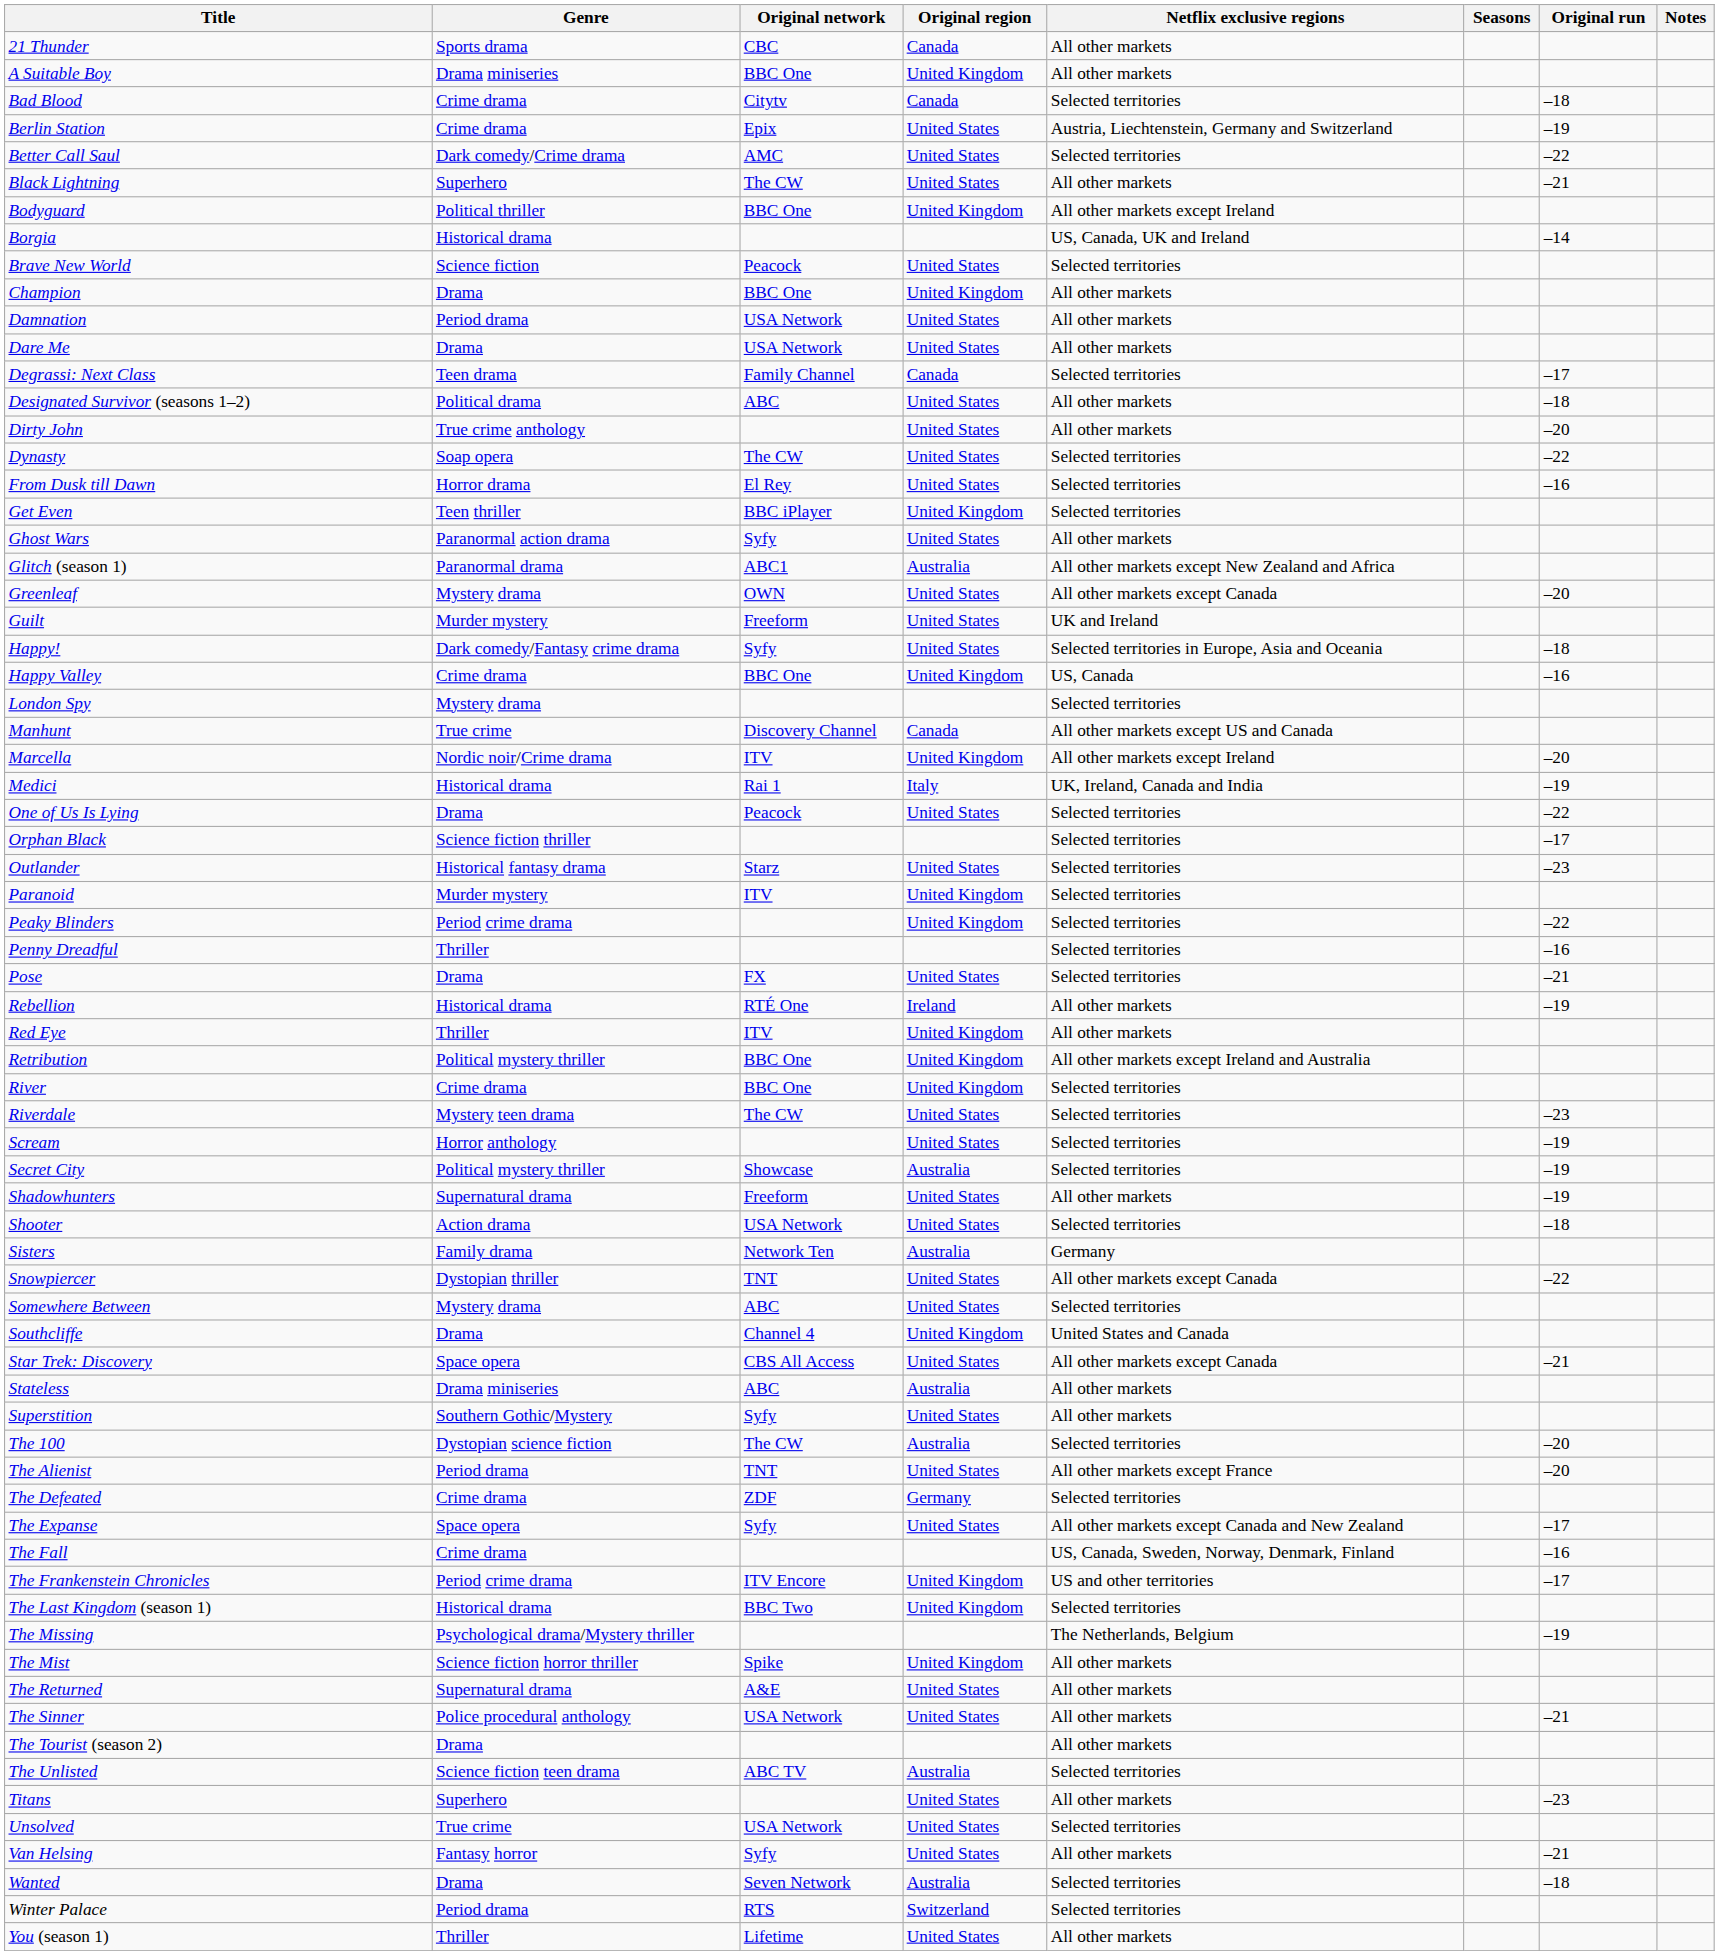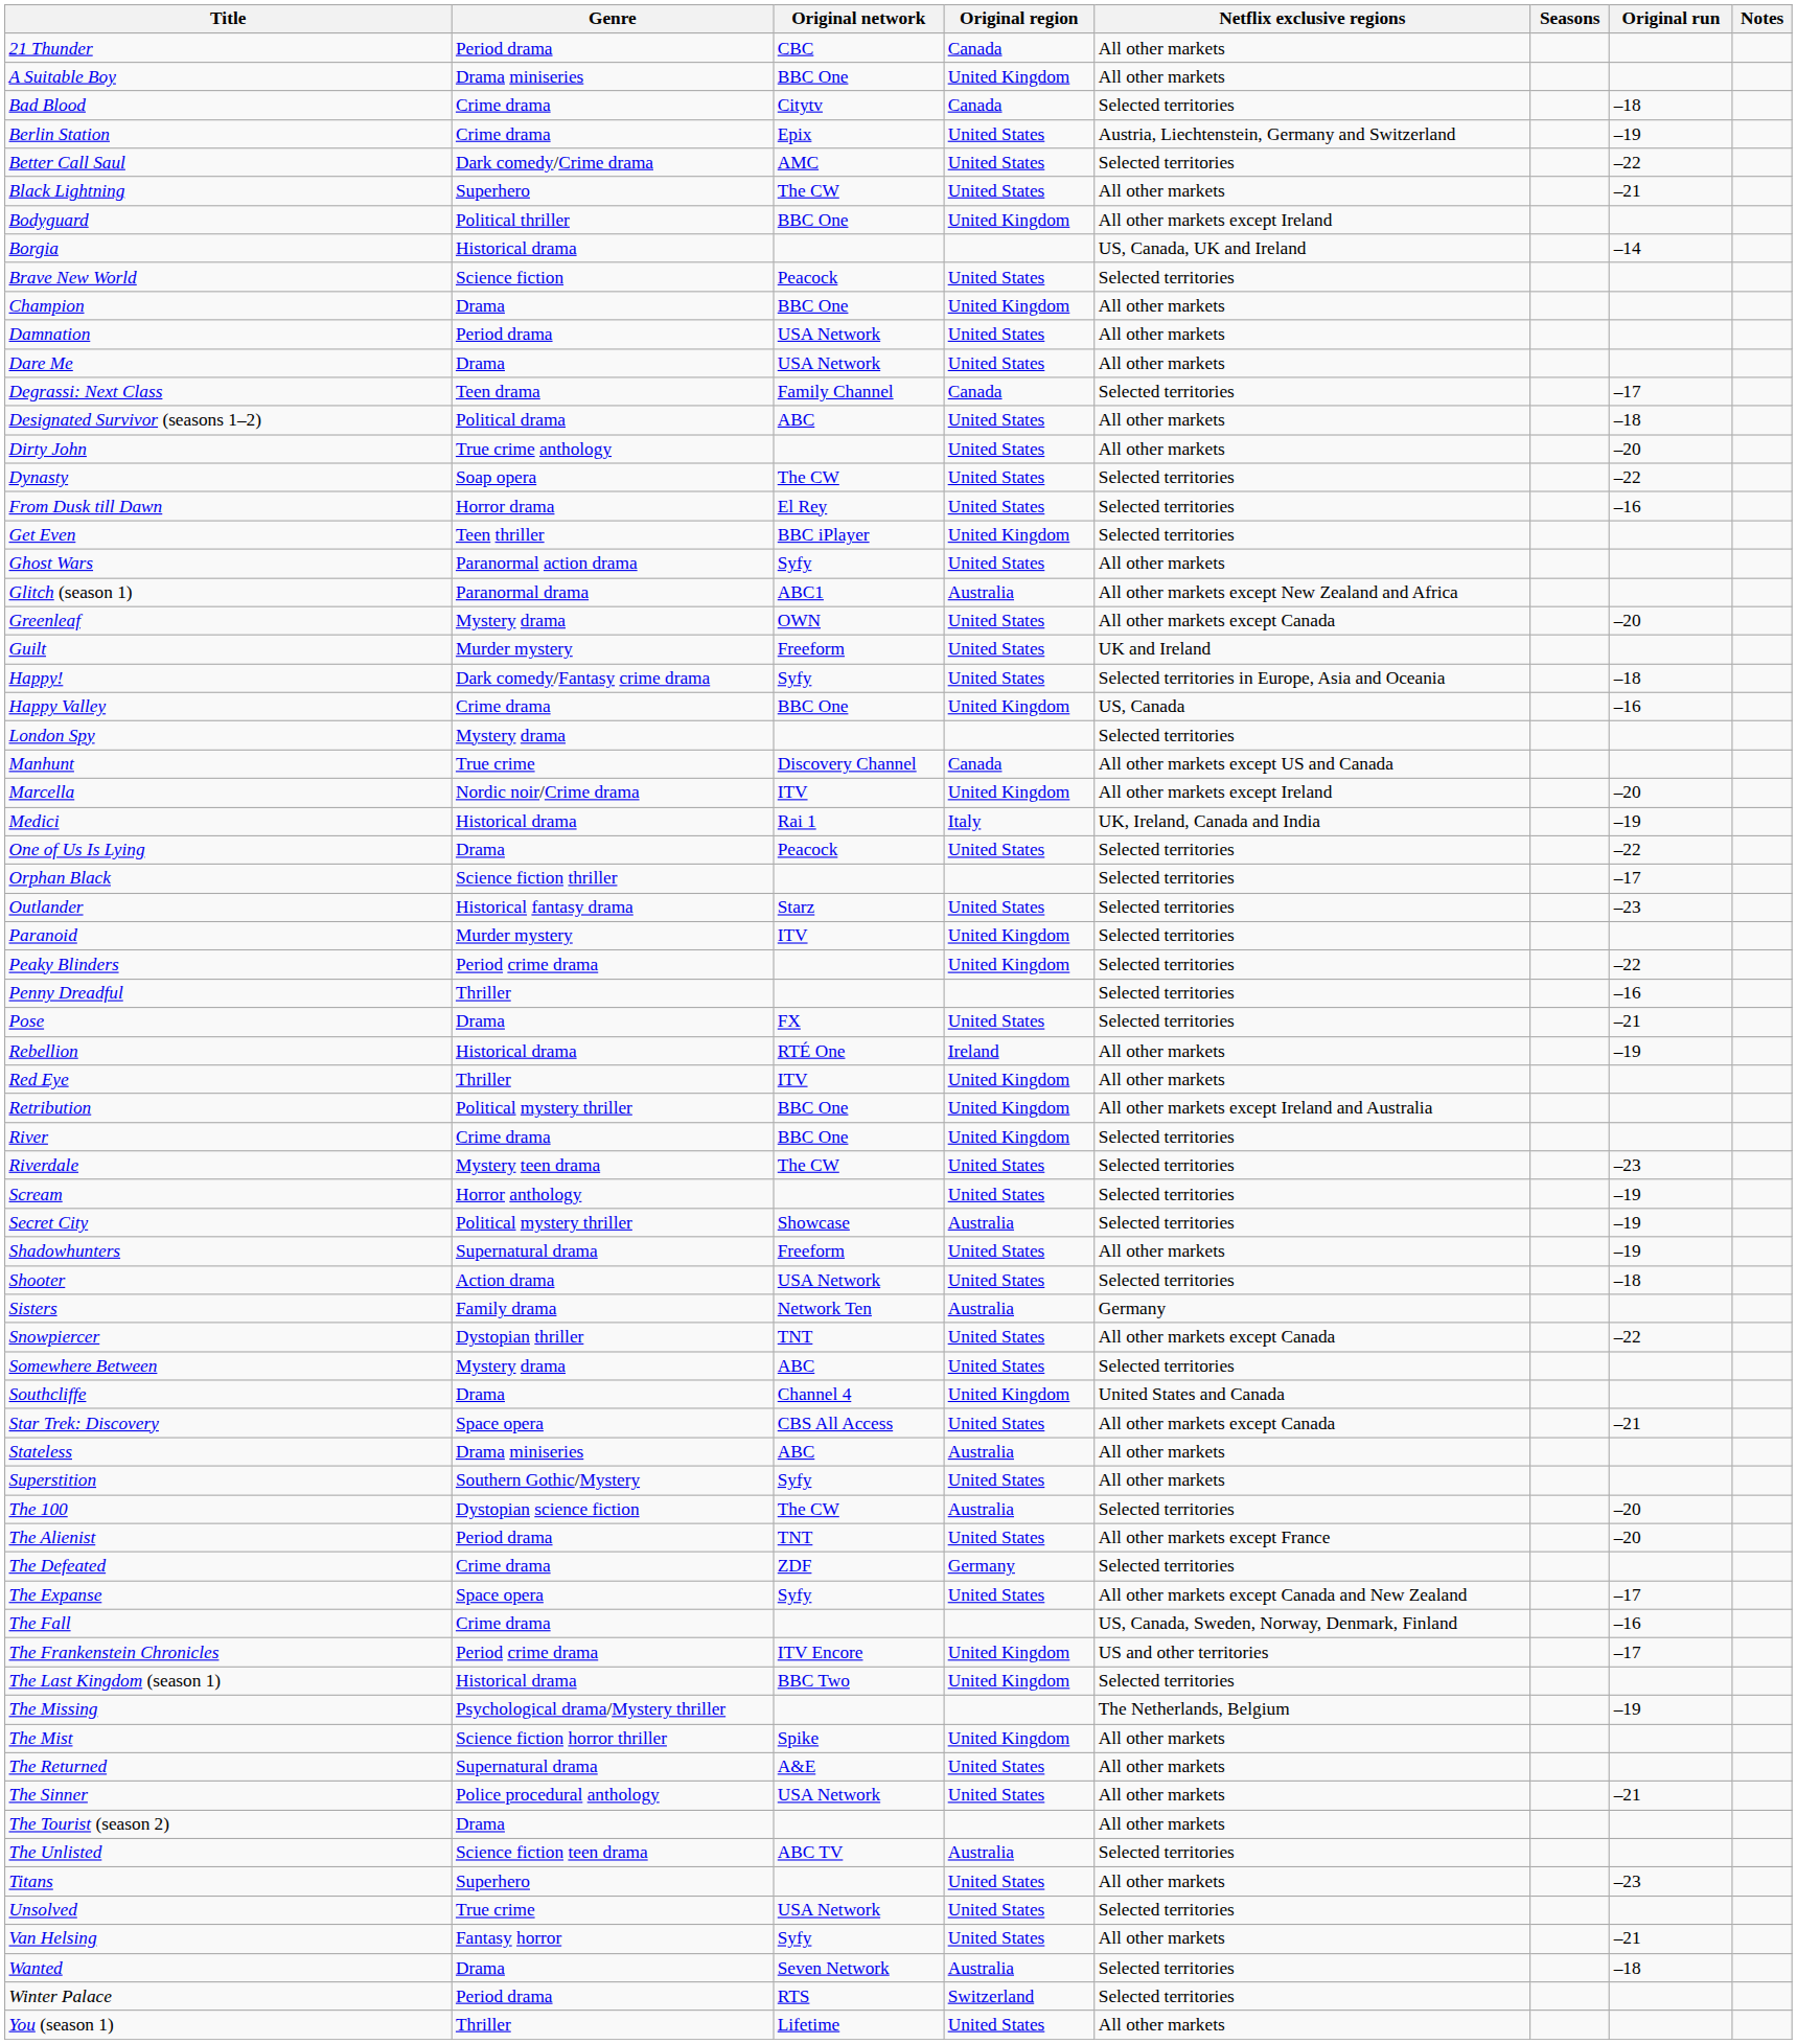21 Thunder | Genre: Sports drama -> Period drama
